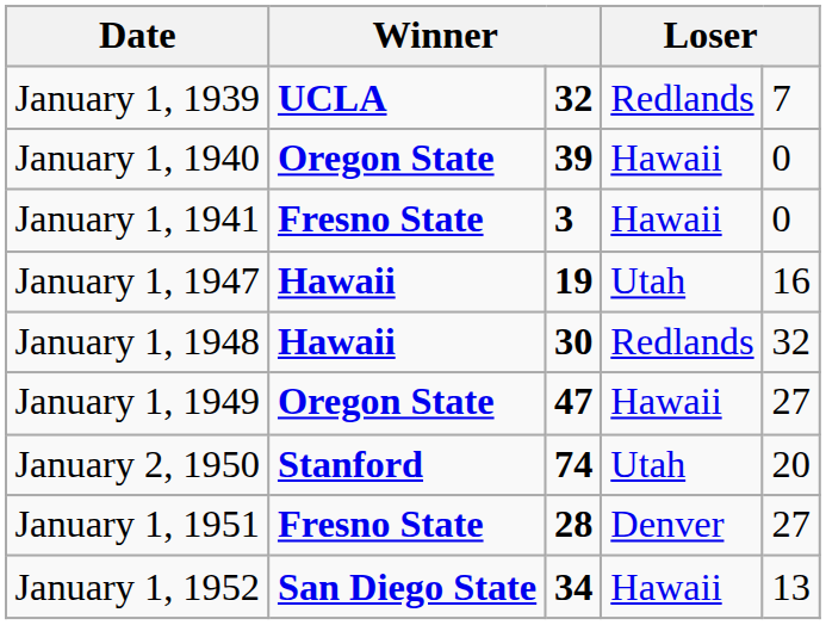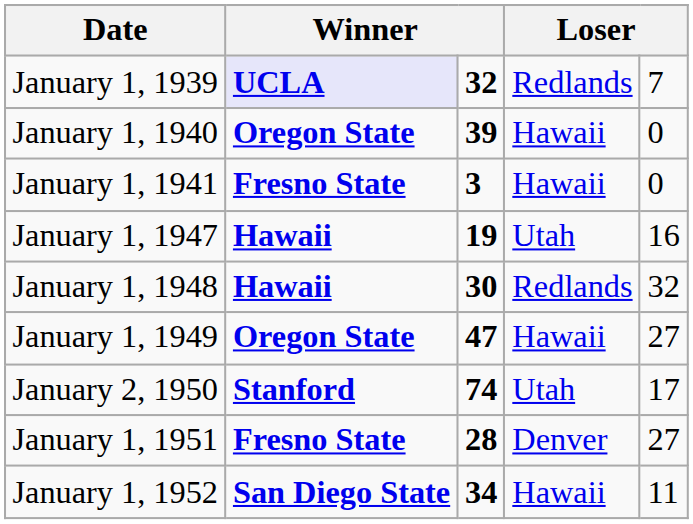January 1, 1939 | column 2: no background -> lavender background
January 2, 1950 | column 5: 20 -> 17
January 1, 1952 | column 5: 13 -> 11
